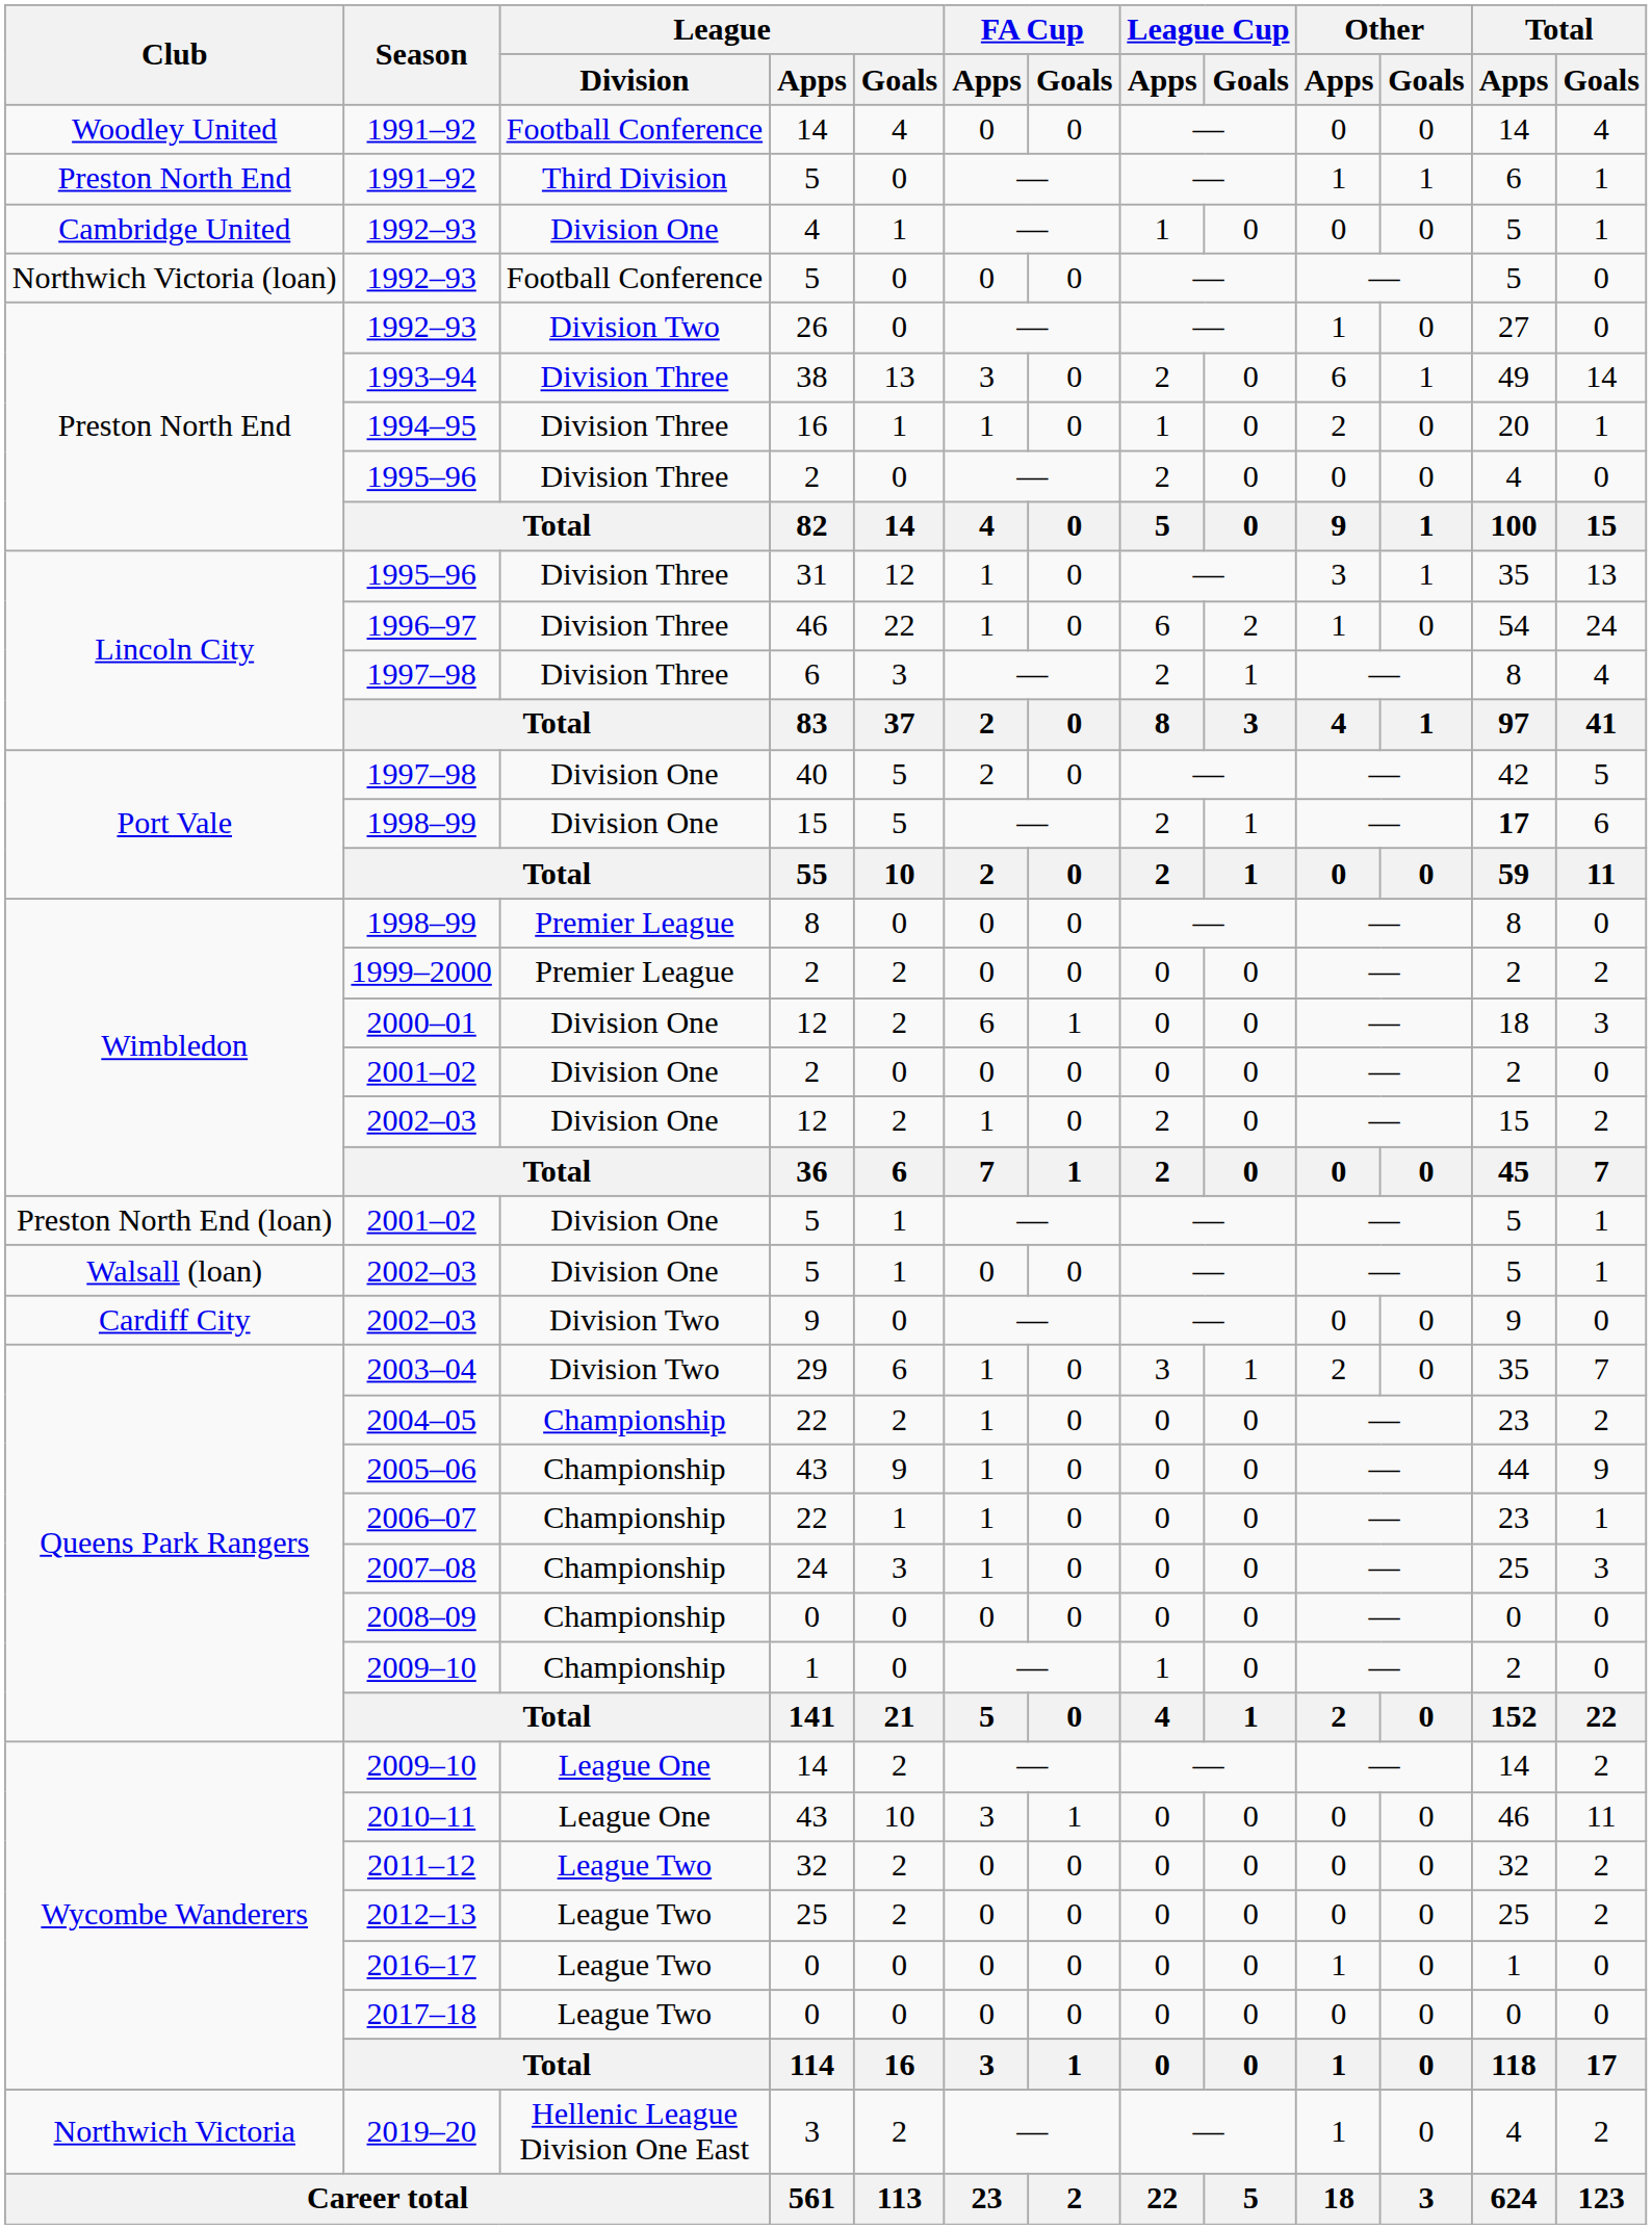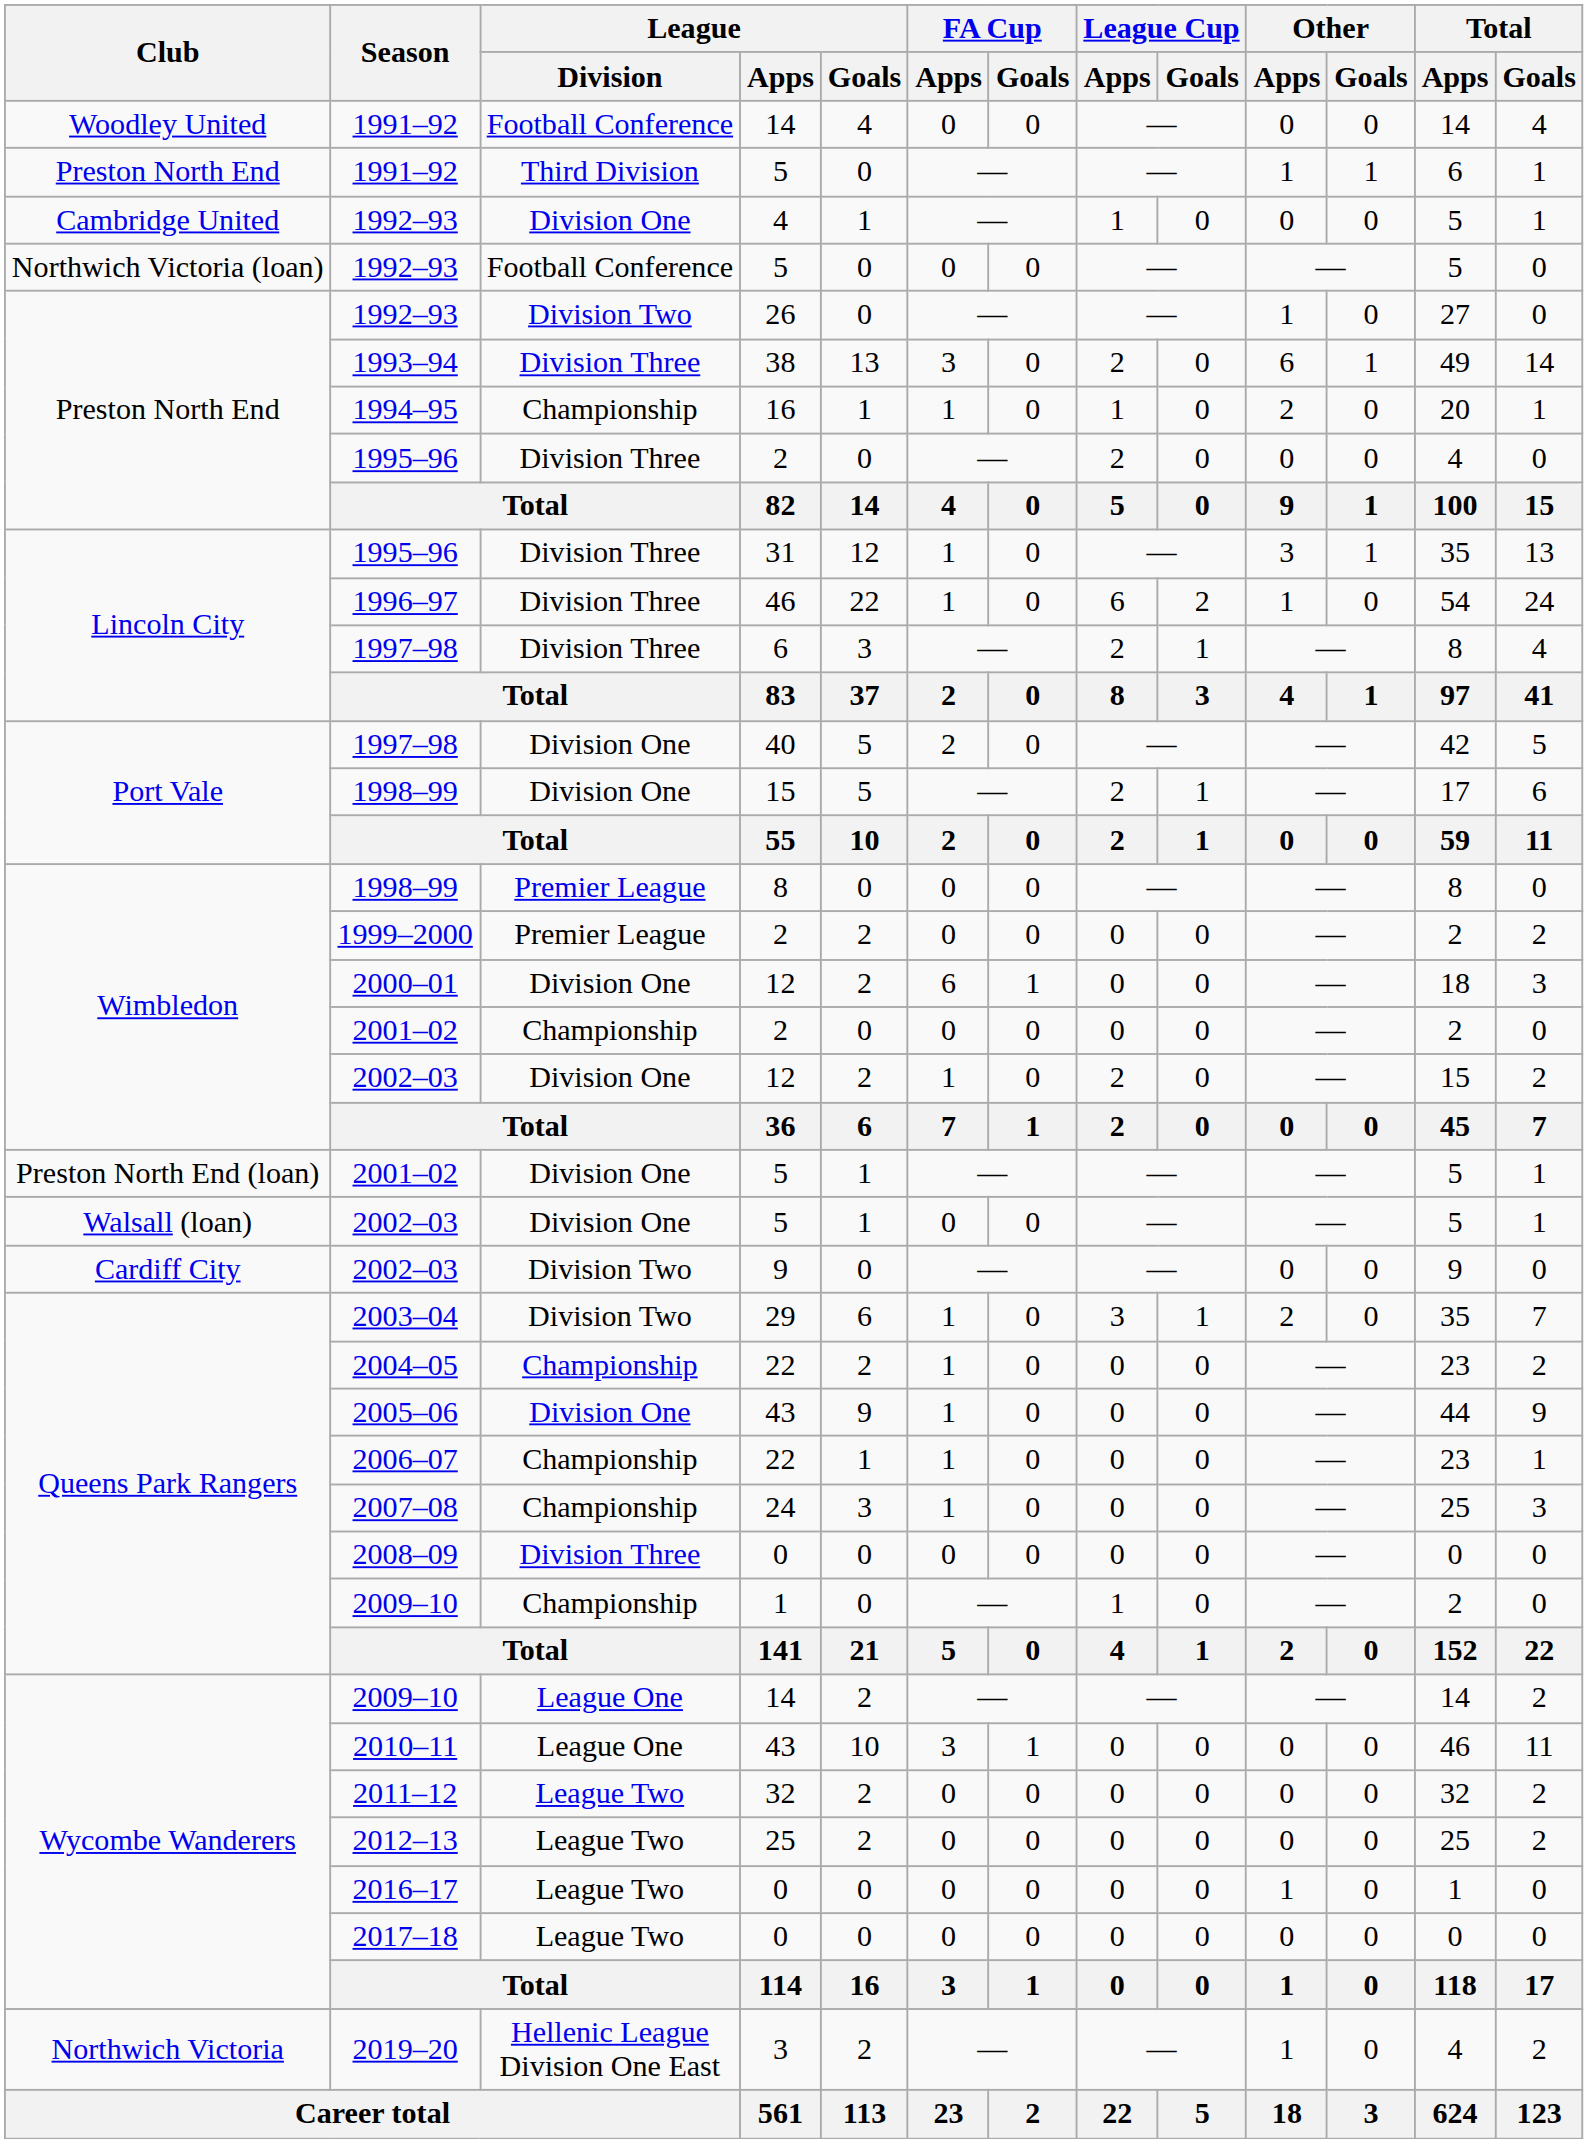1994–95 | League / Division: Division Three -> Championship
1998–99 / 15 | Total / Apps: bold -> normal
2001–02 / 2 | League / Division: Division One -> Championship
2005–06 | League / Division: Championship -> Division One
2008–09 | League / Division: Championship -> Division Three
